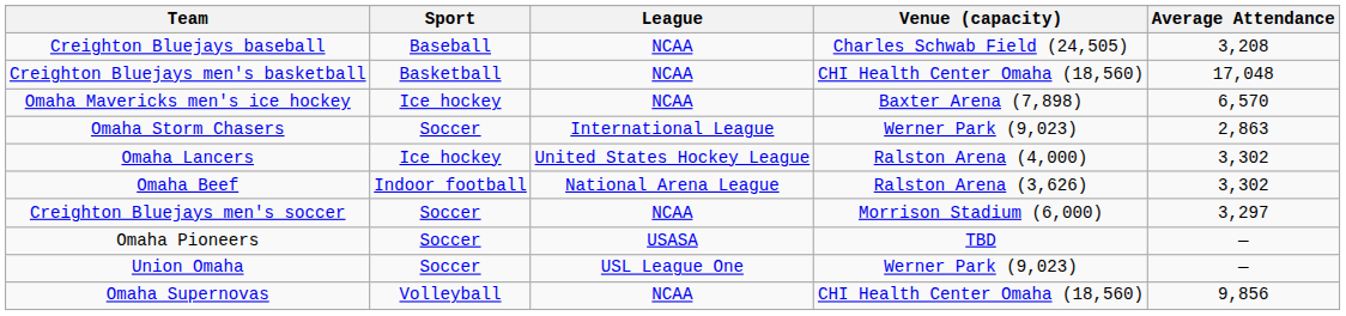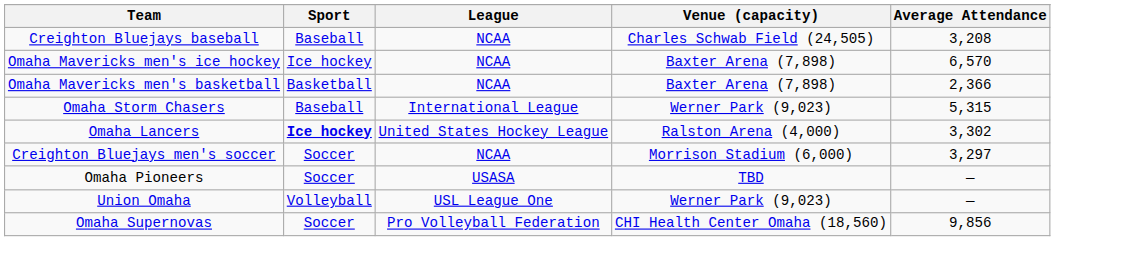- row: Creighton Bluejays men's basketball | Basketball | NCAA | CHI Health Center Omaha (18,560) | 17,048
+ row: Omaha Mavericks men's basketball | Basketball | NCAA | Baxter Arena (7,898) | 2,366
Omaha Storm Chasers | Sport: Soccer -> Baseball
Omaha Storm Chasers | Average Attendance: 2,863 -> 5,315
Omaha Lancers | Sport: normal -> bold
- row: Omaha Beef | Indoor football | National Arena League | Ralston Arena (3,626) | 3,302
Union Omaha | Sport: Soccer -> Volleyball
Omaha Supernovas | Sport: Volleyball -> Soccer
Omaha Supernovas | League: NCAA -> Pro Volleyball Federation
